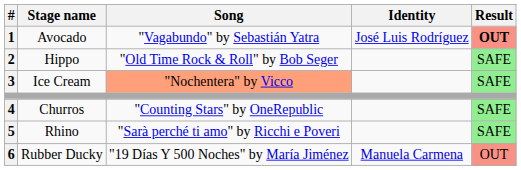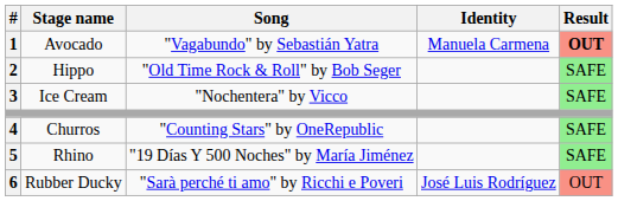Avocado | Identity: José Luis Rodríguez -> Manuela Carmena
Ice Cream | Song: lightsalmon background -> no background
Rhino | Song: "Sarà perché ti amo" by Ricchi e Poveri -> "19 Días Y 500 Noches" by María Jiménez
Rubber Ducky | Song: "19 Días Y 500 Noches" by María Jiménez -> "Sarà perché ti amo" by Ricchi e Poveri
Rubber Ducky | Identity: Manuela Carmena -> José Luis Rodríguez
